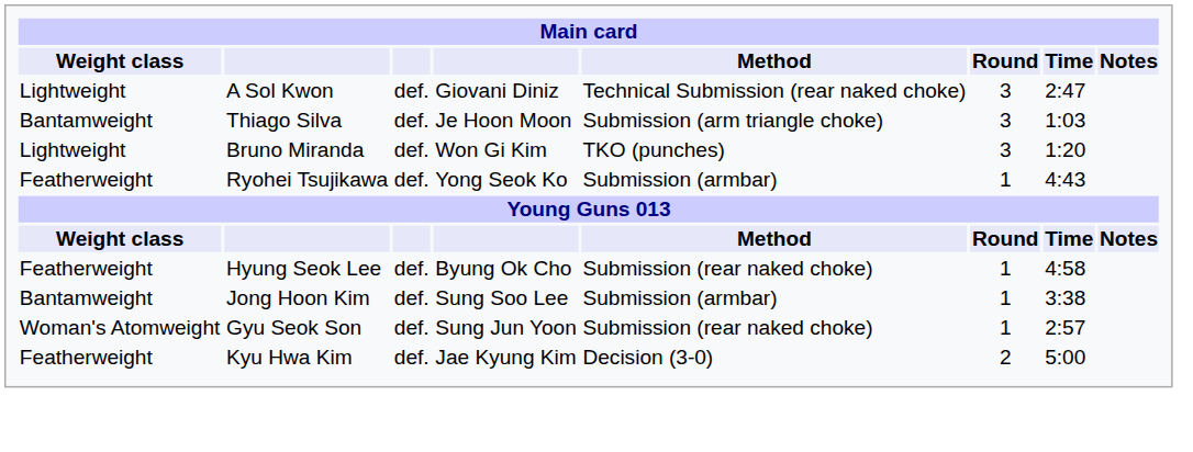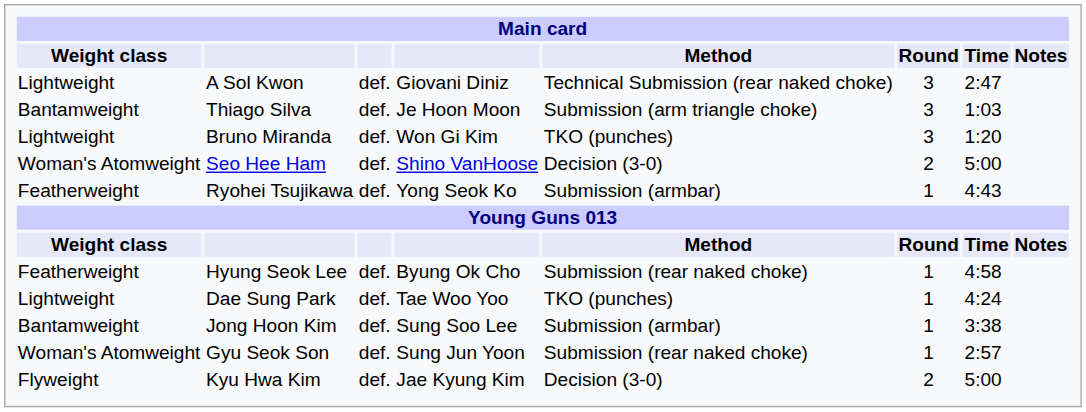+ row: Woman's Atomweight | Seo Hee Ham | def. | Shino VanHoose | Decision (3-0) | 2 | 5:00
+ row: Lightweight | Dae Sung Park | def. | Tae Woo Yoo | TKO (punches) | 1 | 4:24
Kyu Hwa Kim | Weight class: Featherweight -> Flyweight
